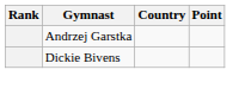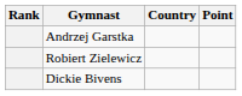+ row: Robiert Zielewicz
